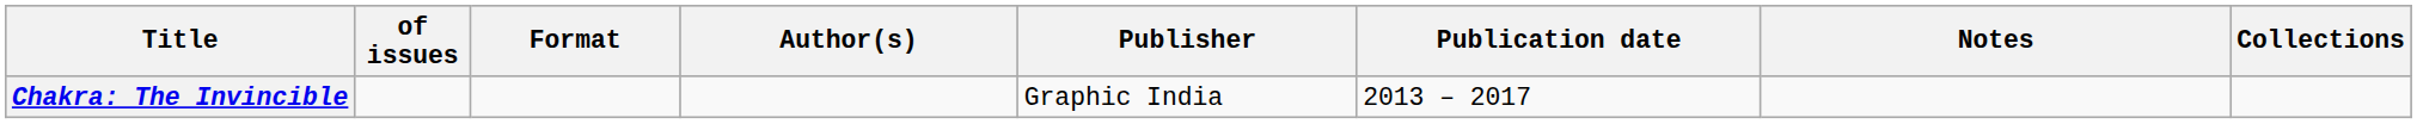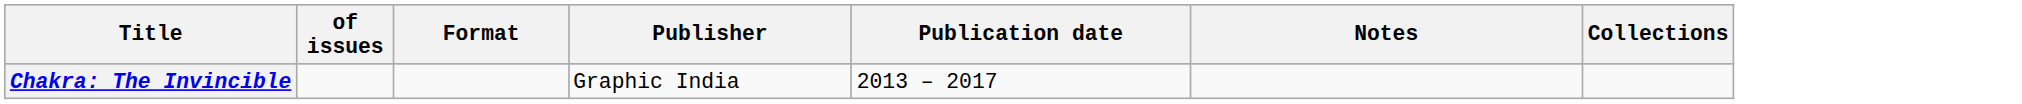- column: Author(s)
